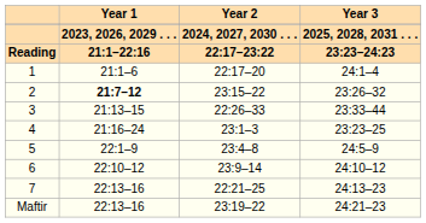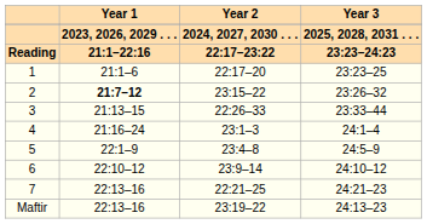1 | Year 3: 24:1–4 -> 23:23–25
4 | Year 3: 23:23–25 -> 24:1–4
7 | Year 3: 24:13–23 -> 24:21–23
Maftir | Year 3: 24:21–23 -> 24:13–23
